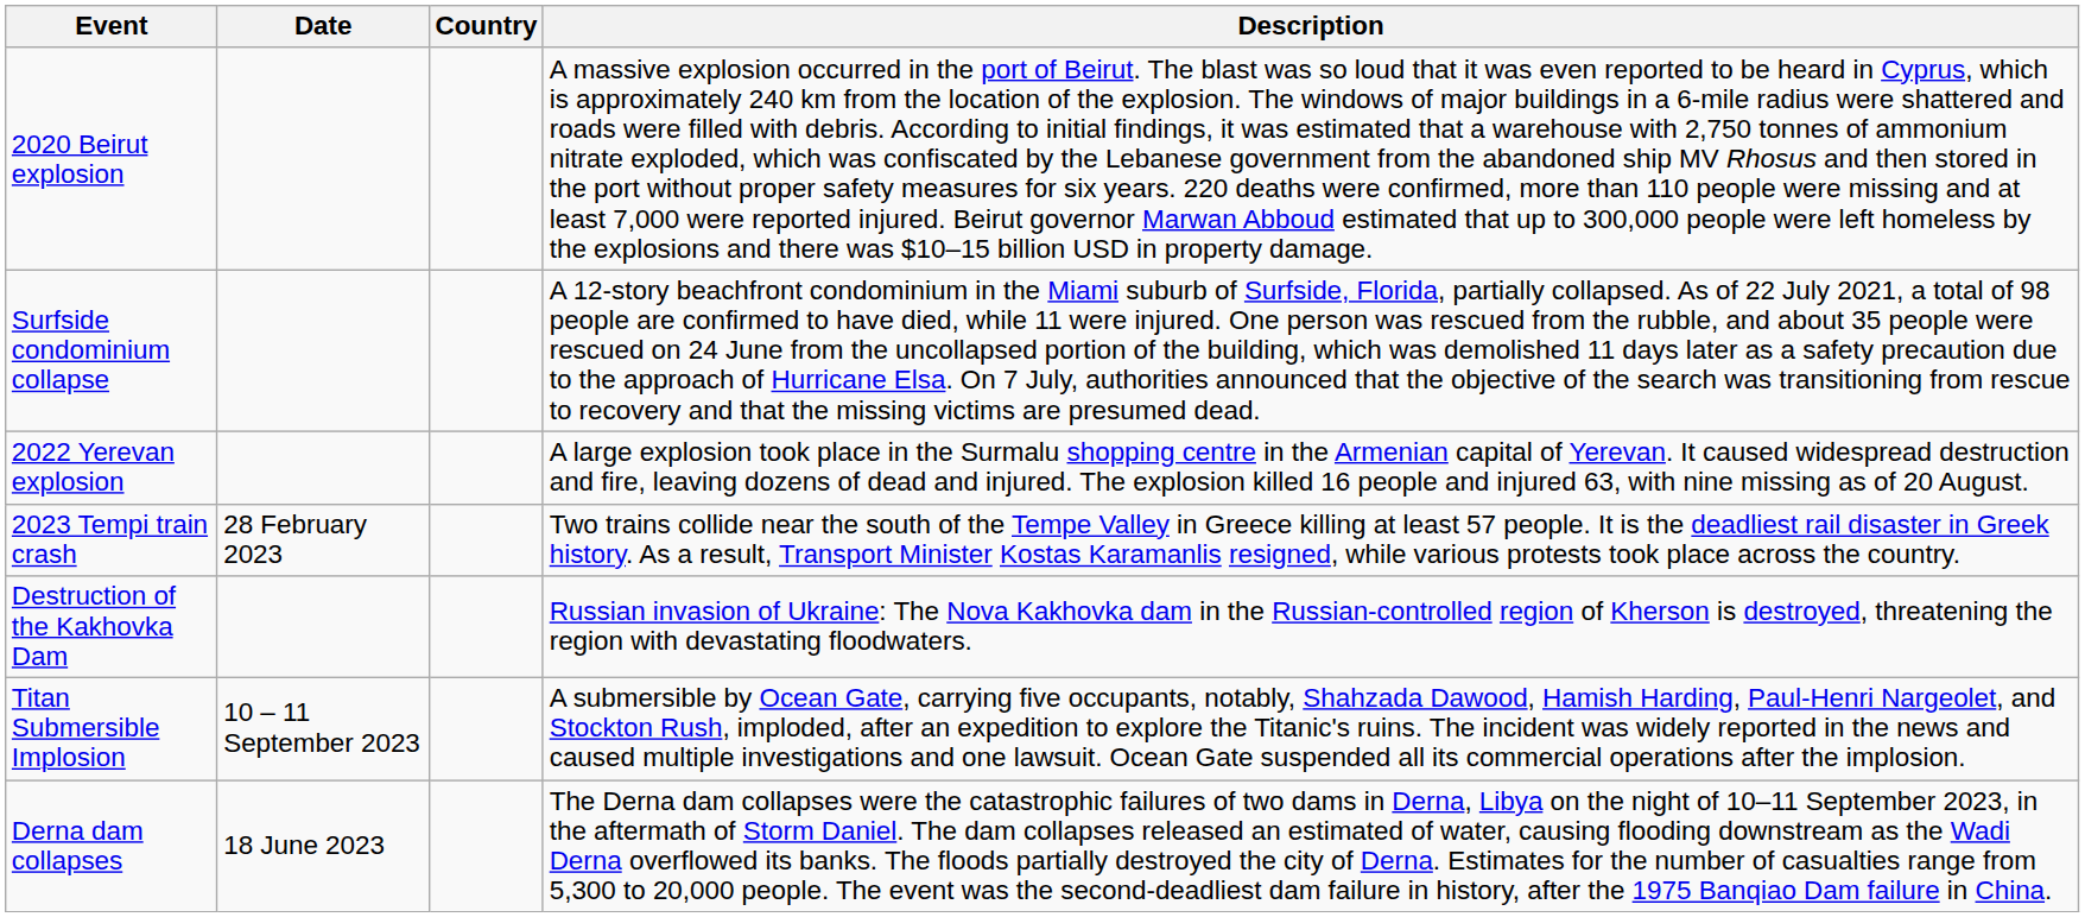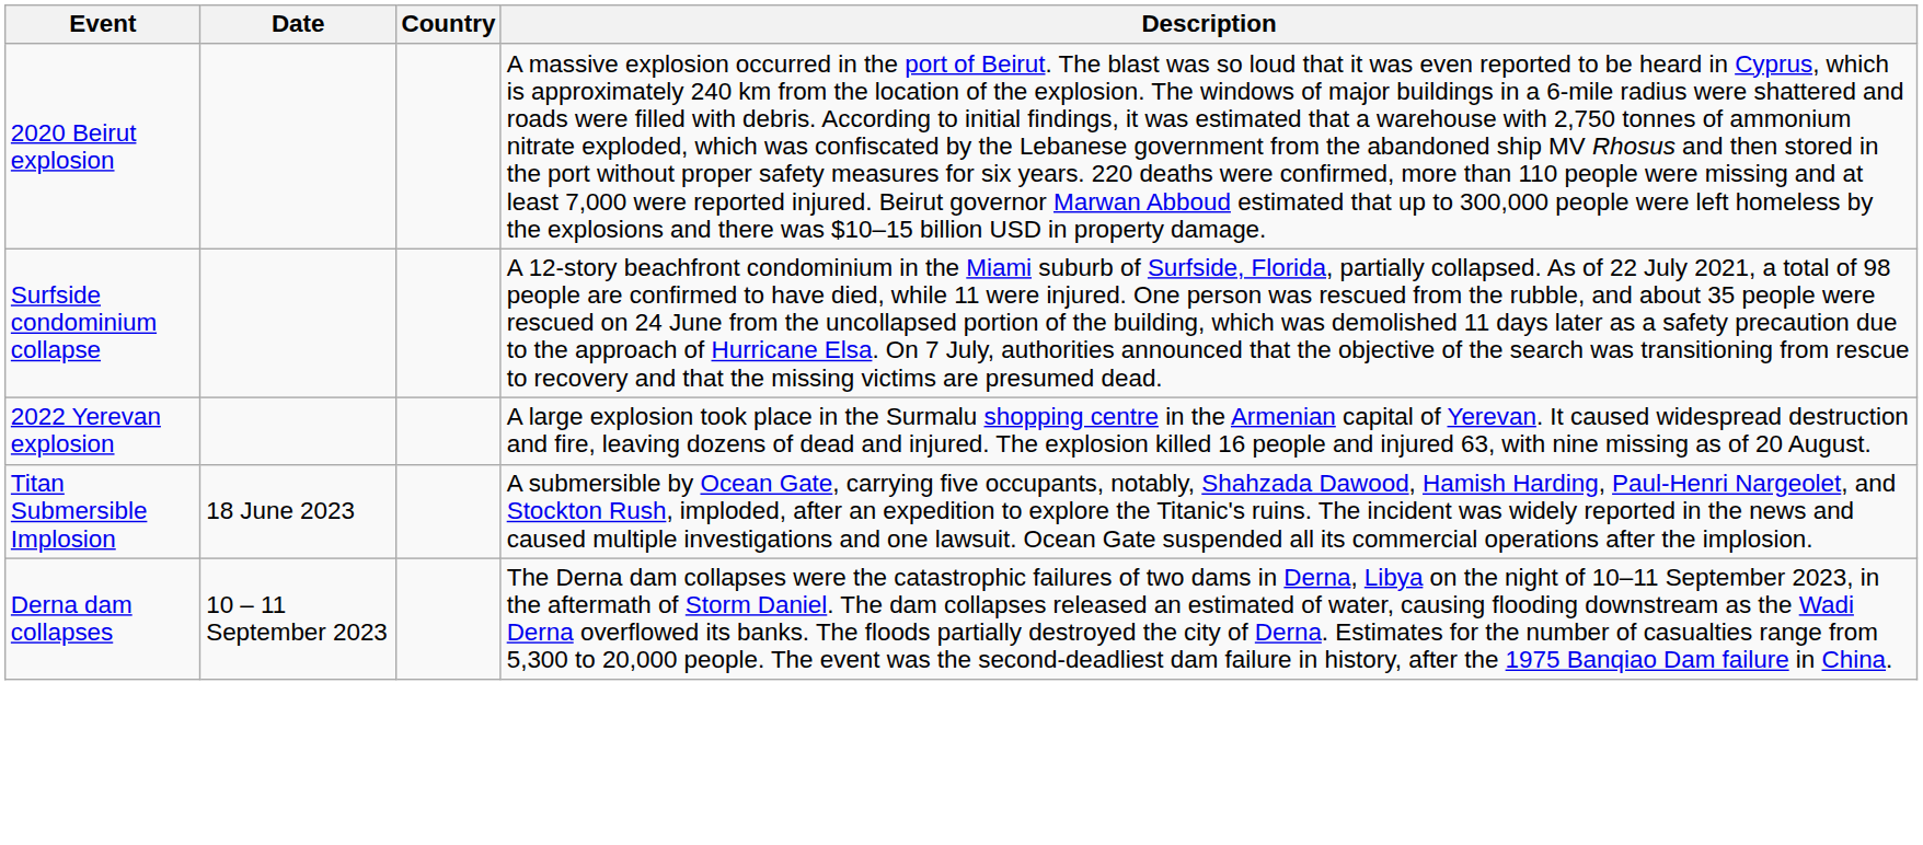- row: 2023 Tempi train crash | 28 February 2023 | Two trains collide near the south of the Tempe Valley in Greece killing at least 57 people. It is the deadliest rail disaster in Greek history. As a result, Transport Minister Kostas Karamanlis resigned, while various protests took place across the country.
- row: Destruction of the Kakhovka Dam | Russian invasion of Ukraine: The Nova Kakhovka dam in the Russian-controlled region of Kherson is destroyed, threatening the region with devastating floodwaters.
Titan Submersible Implosion | Date: 10 – 11 September 2023 -> 18 June 2023
Derna dam collapses | Date: 18 June 2023 -> 10 – 11 September 2023
